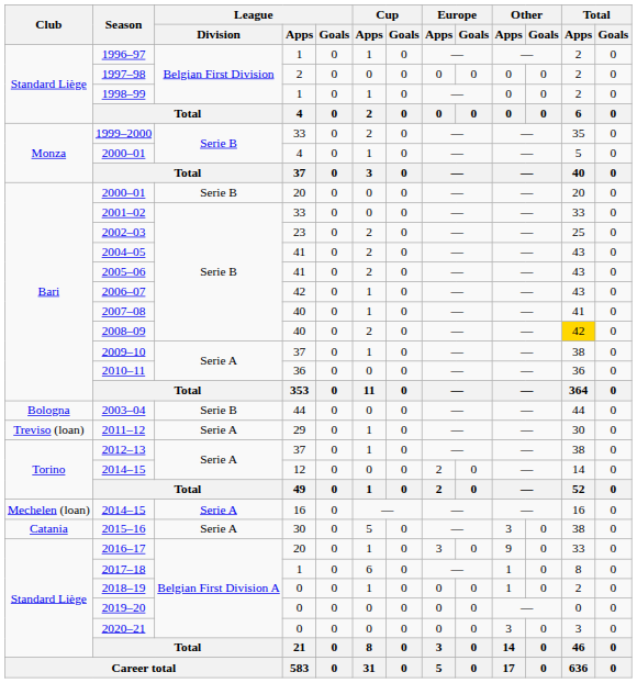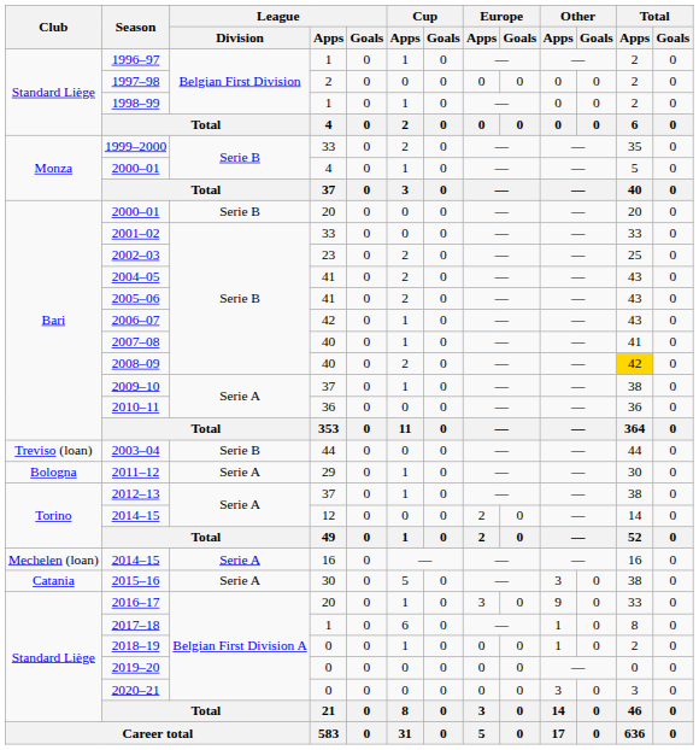2003–04 | Club: Bologna -> Treviso (loan)
2011–12 | Club: Treviso (loan) -> Bologna
